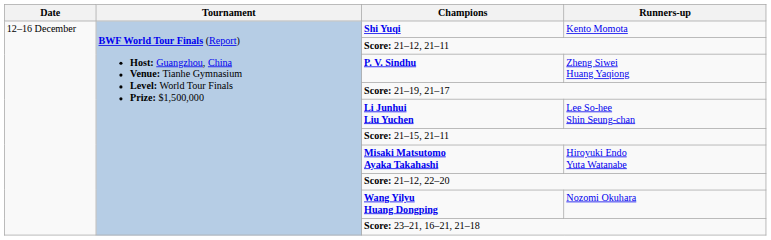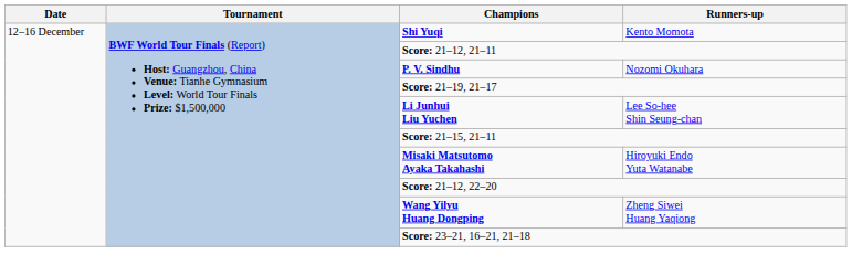P. V. Sindhu | Runners-up: Zheng Siwei Huang Yaqiong -> Nozomi Okuhara
Wang Yilyu Huang Dongping | Runners-up: Nozomi Okuhara -> Zheng Siwei Huang Yaqiong
